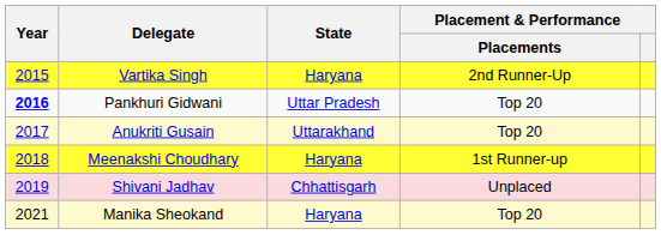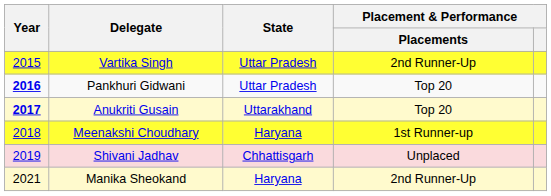Vartika Singh | State: Haryana -> Uttar Pradesh
Anukriti Gusain | Year: normal -> bold
Manika Sheokand | Placement & Performance / Placements: Top 20 -> 2nd Runner-Up
